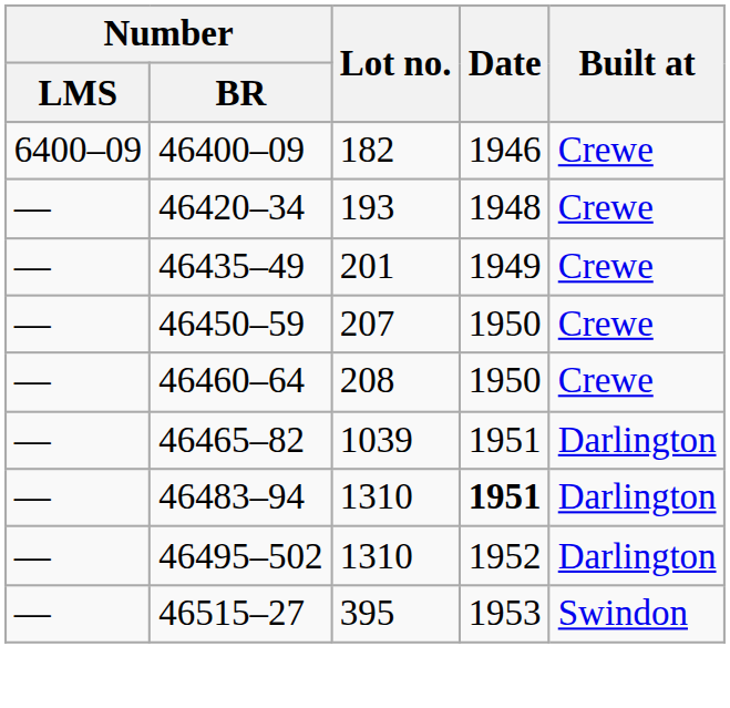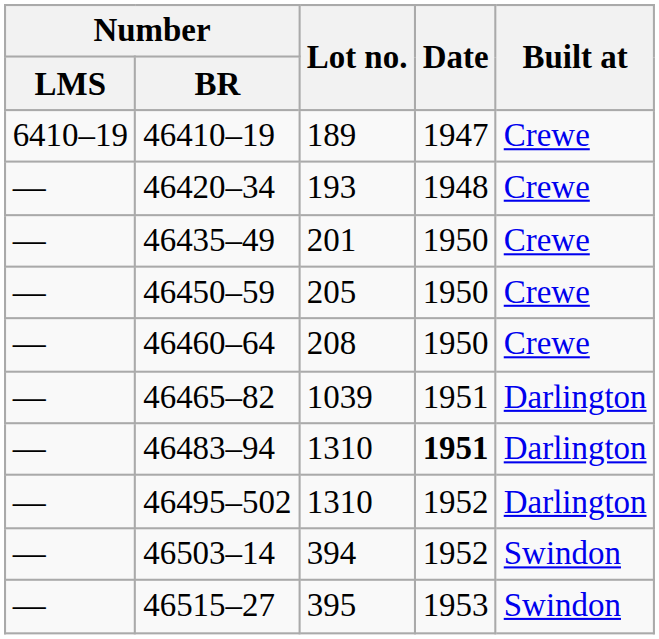- row: 6400–09 | 46400–09 | 182 | 1946 | Crewe
+ row: 6410–19 | 46410–19 | 189 | 1947 | Crewe
46435–49 | Date: 1949 -> 1950
46450–59 | Lot no.: 207 -> 205
+ row: — | 46503–14 | 394 | 1952 | Swindon
